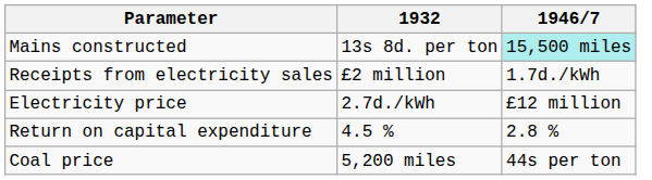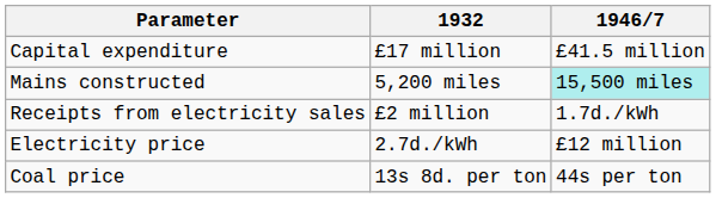+ row: Capital expenditure | £17 million | £41.5 million
Mains constructed | 1932: 13s 8d. per ton -> 5,200 miles
- row: Return on capital expenditure | 4.5 % | 2.8 %
Coal price | 1932: 5,200 miles -> 13s 8d. per ton
